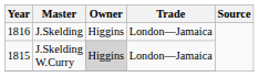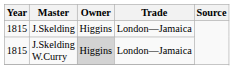J.Skelding | Year: 1816 -> 1815
